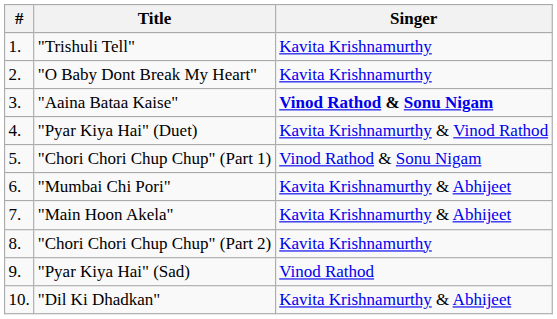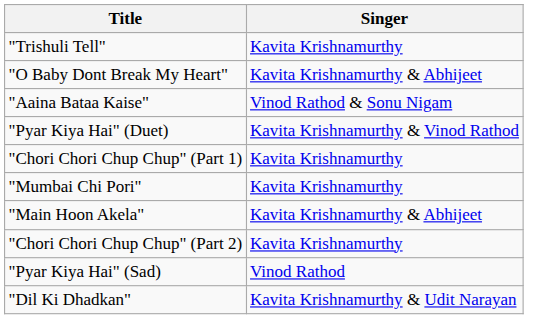- column: # | 1. | 2. | 3. | 4. | 5. | 6. | 7. | 8. | 9. | 10.
"O Baby Dont Break My Heart" | Singer: Kavita Krishnamurthy -> Kavita Krishnamurthy & Abhijeet
"Aaina Bataa Kaise" | Singer: bold -> normal
"Chori Chori Chup Chup" (Part 1) | Singer: Vinod Rathod & Sonu Nigam -> Kavita Krishnamurthy
"Mumbai Chi Pori" | Singer: Kavita Krishnamurthy & Abhijeet -> Kavita Krishnamurthy
"Dil Ki Dhadkan" | Singer: Kavita Krishnamurthy & Abhijeet -> Kavita Krishnamurthy & Udit Narayan
